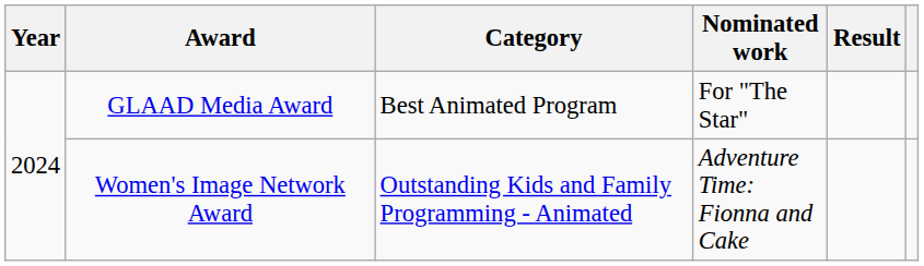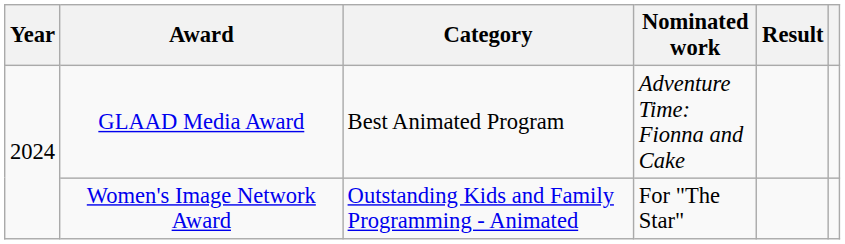GLAAD Media Award | Nominated work: For "The Star" -> Adventure Time: Fionna and Cake
Women's Image Network Award | Nominated work: Adventure Time: Fionna and Cake -> For "The Star"
